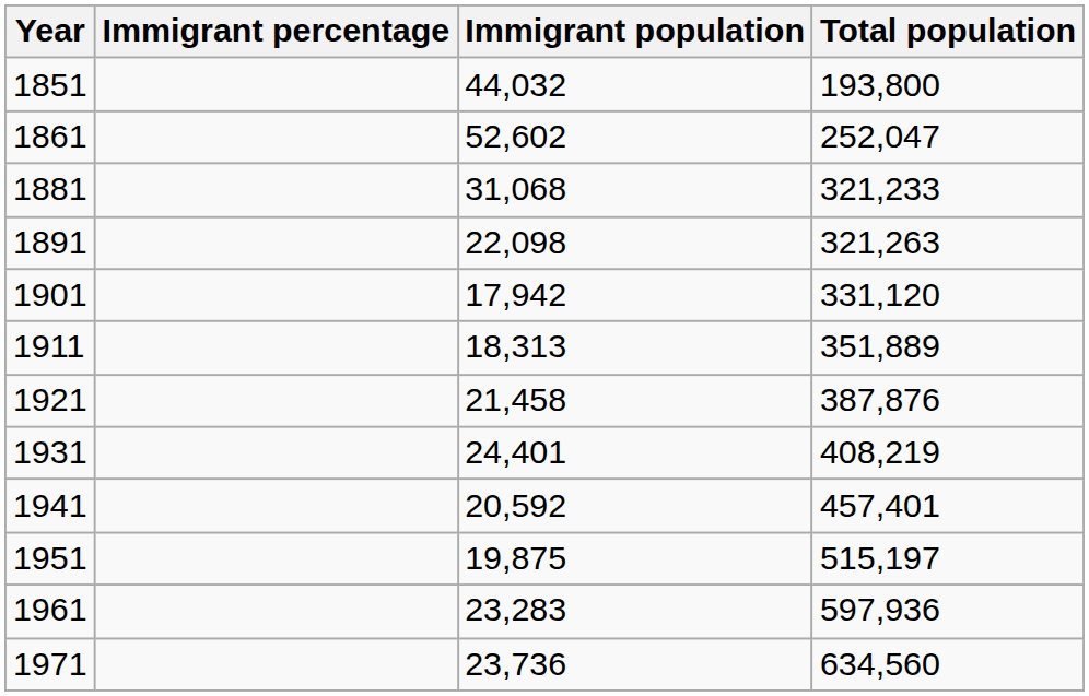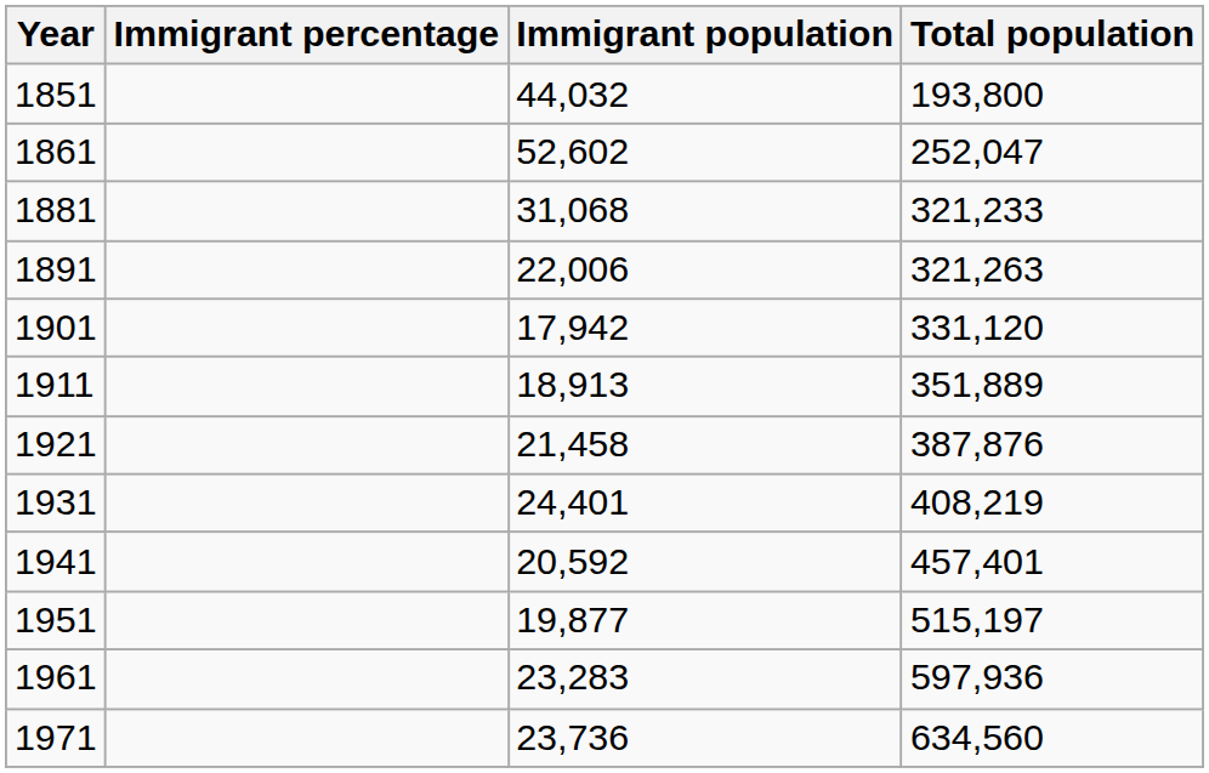1891 | Immigrant population: 22,098 -> 22,006
1911 | Immigrant population: 18,313 -> 18,913
1951 | Immigrant population: 19,875 -> 19,877
